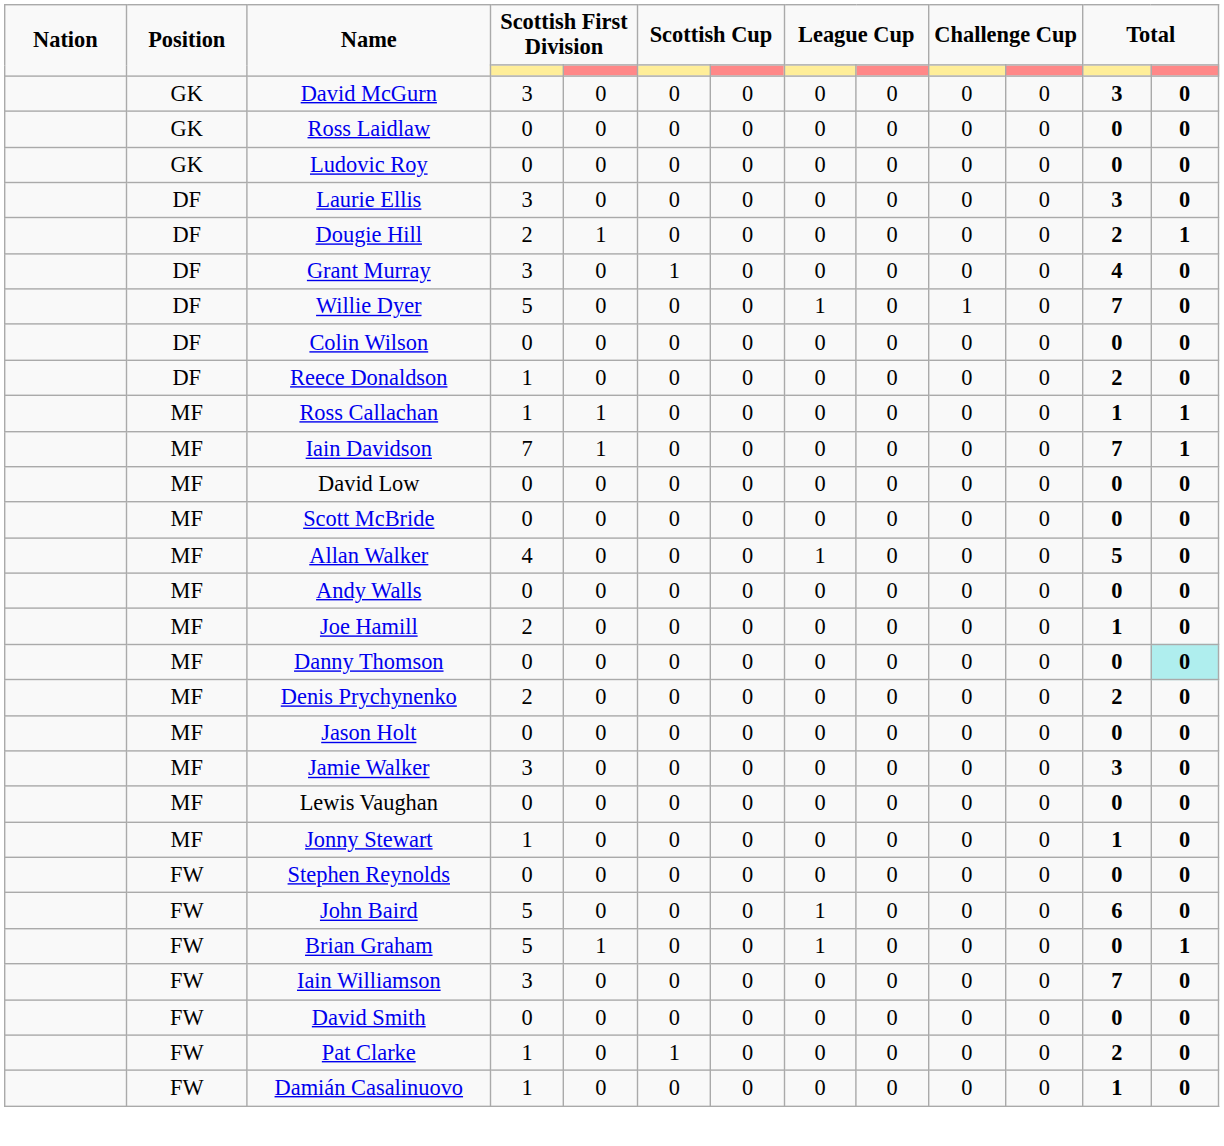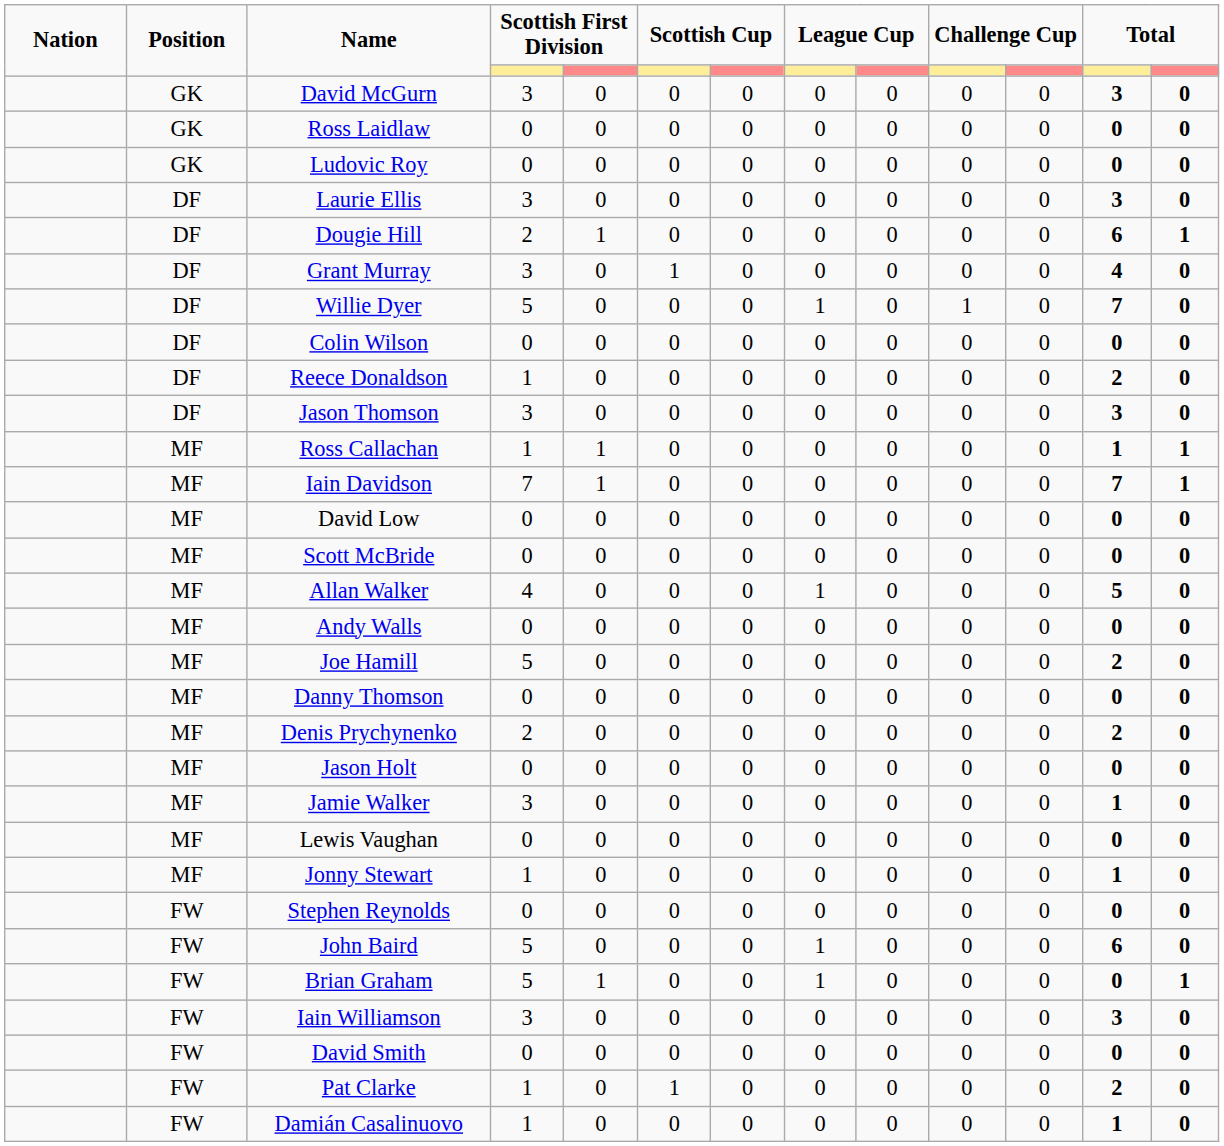Dougie Hill | column 12: 2 -> 6
+ row: DF | Jason Thomson | 3 | 0 | 0 | 0 | 0 | 0 | 0 | 0 | 3 | 0
Joe Hamill | column 4: 2 -> 5
Joe Hamill | column 12: 1 -> 2
Danny Thomson | column 13: paleturquoise background -> no background
Jamie Walker | column 12: 3 -> 1
Iain Williamson | column 12: 7 -> 3
